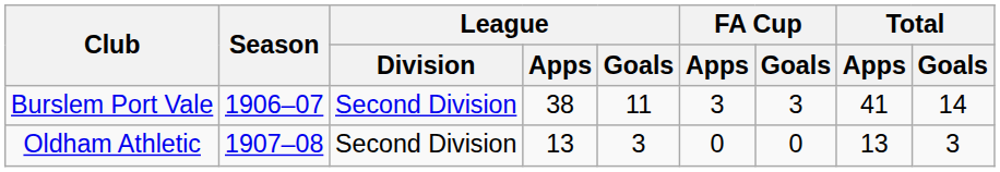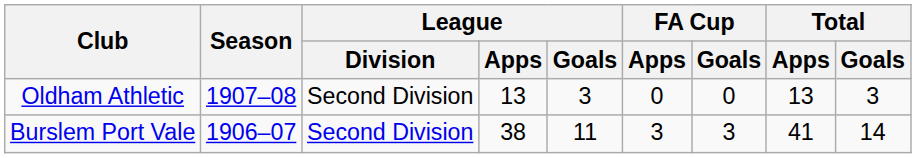rows swapped: Burslem Port Vale <-> Oldham Athletic
